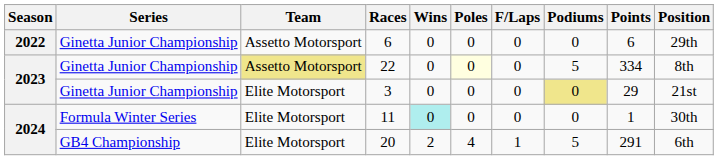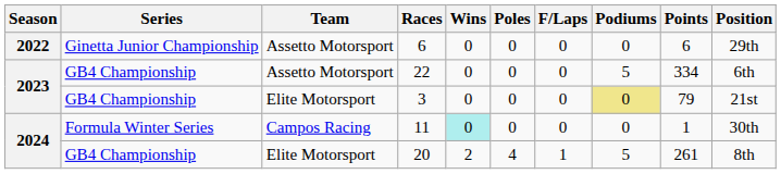22 | Series: Ginetta Junior Championship -> GB4 Championship
22 | Team: khaki background -> no background
22 | Poles: lightyellow background -> no background
22 | Position: 8th -> 6th
3 | Series: Ginetta Junior Championship -> GB4 Championship
3 | Points: 29 -> 79
11 | Team: Elite Motorsport -> Campos Racing
20 | Points: 291 -> 261
20 | Position: 6th -> 8th
